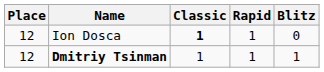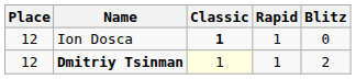Dmitriy Tsinman | Classic: no background -> lightyellow background
Dmitriy Tsinman | Blitz: 1 -> 2
